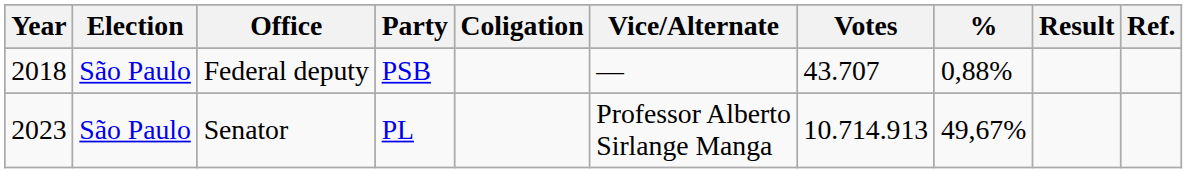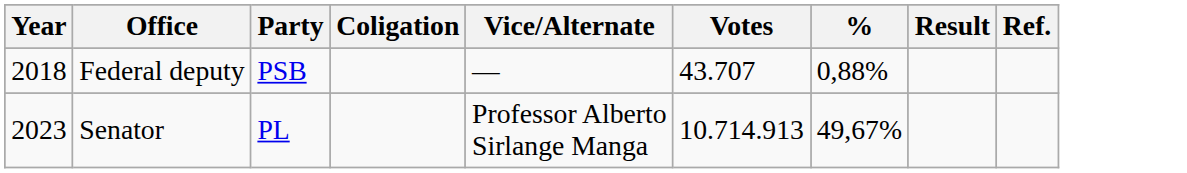- column: Election | São Paulo | São Paulo
